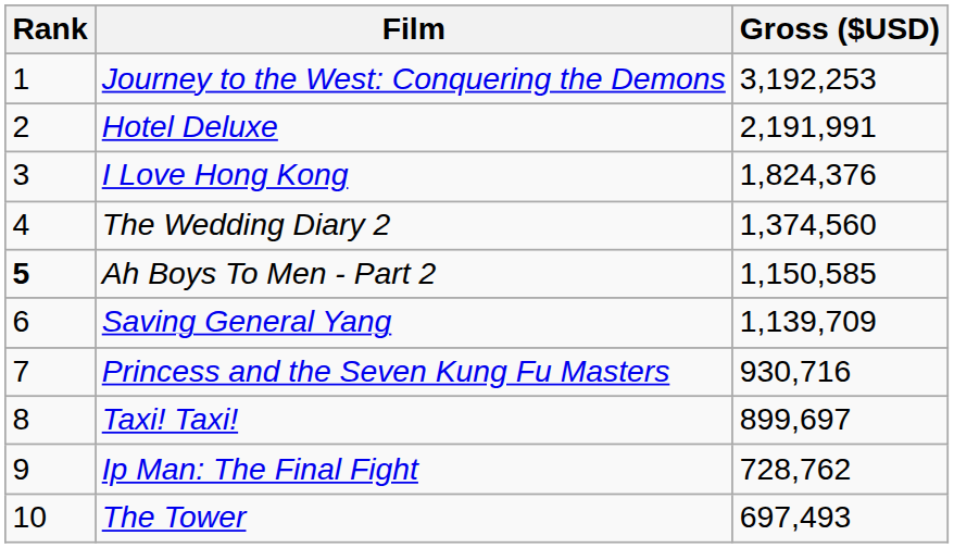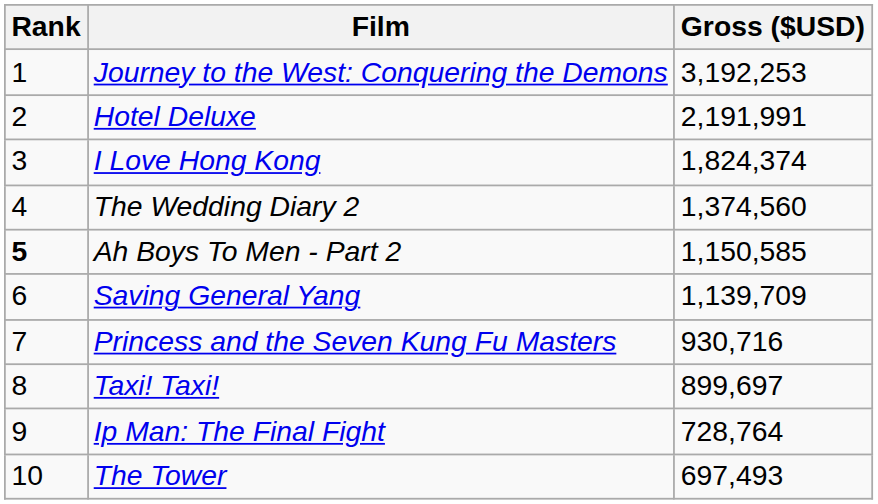I Love Hong Kong | Gross ($USD): 1,824,376 -> 1,824,374
Ip Man: The Final Fight | Gross ($USD): 728,762 -> 728,764
